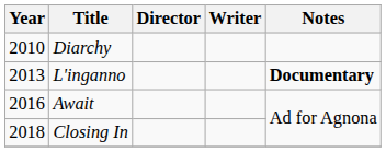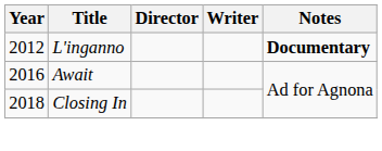- row: 2010 | Diarchy
L'inganno | Year: 2013 -> 2012
